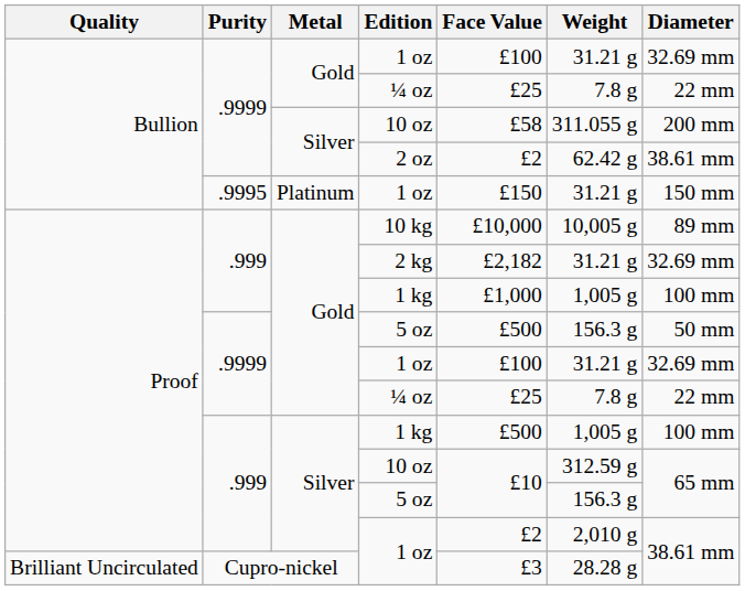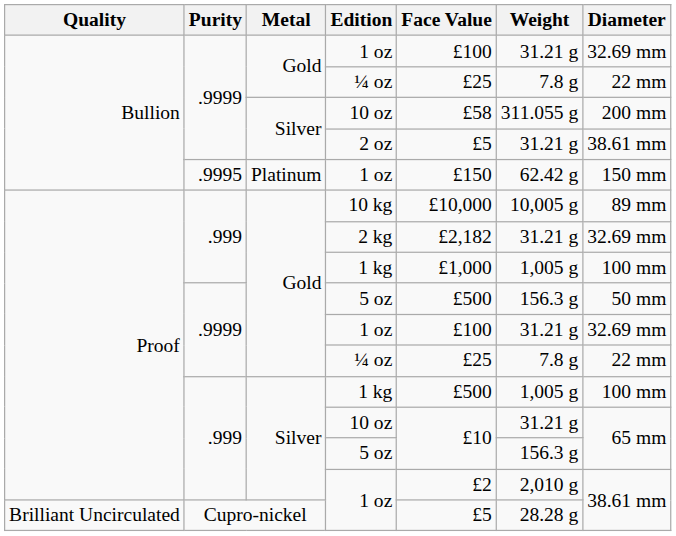2 oz | Face Value: £2 -> £5
2 oz | Weight: 62.42 g -> 31.21 g
.9995 / 1 oz | Weight: 31.21 g -> 62.42 g
.999 / 10 oz | Weight: 312.59 g -> 31.21 g
Cupro-nickel / 1 oz | Face Value: £3 -> £5
